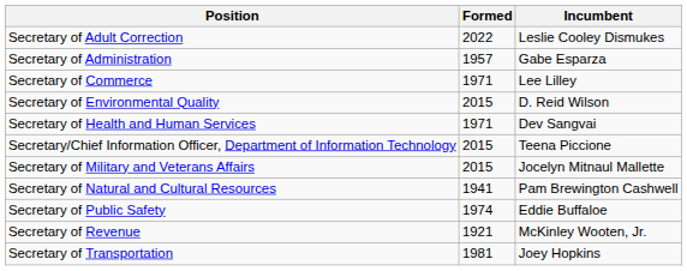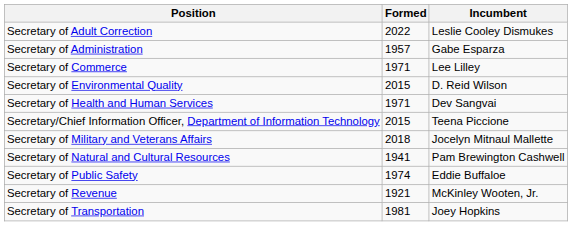Secretary of Military and Veterans Affairs | Formed: 2015 -> 2018
